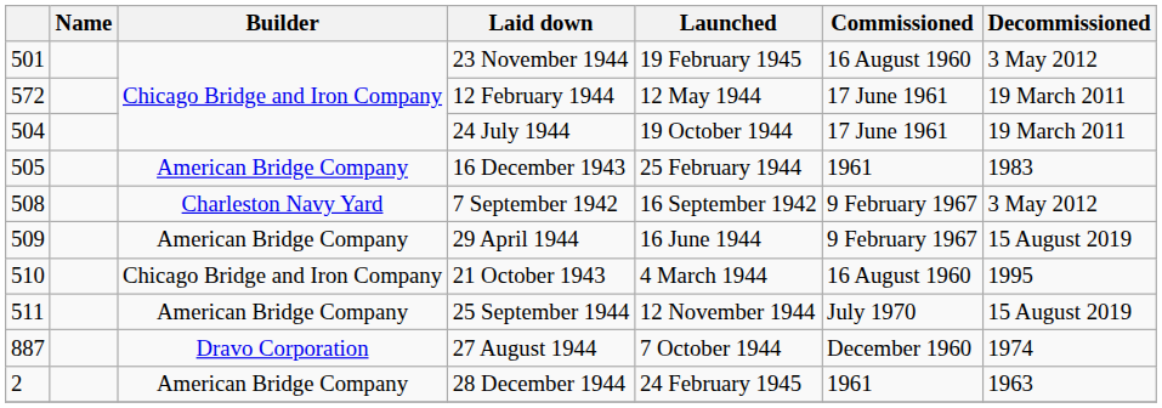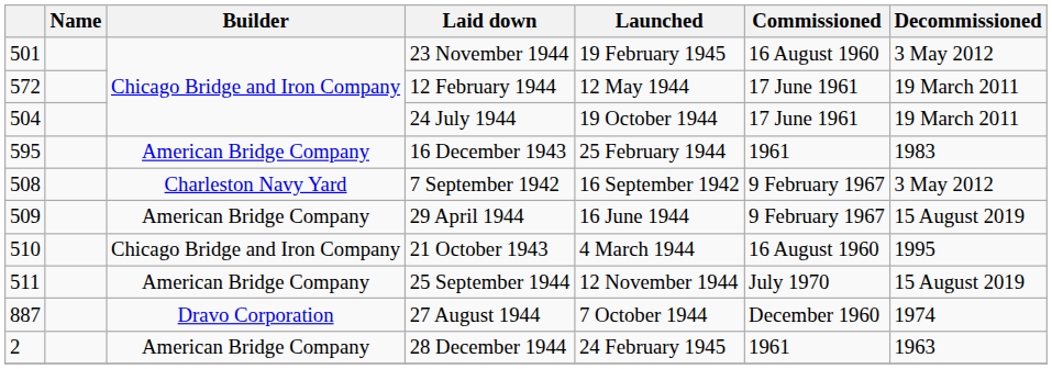16 December 1943 | column 1: 505 -> 595
